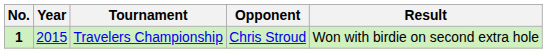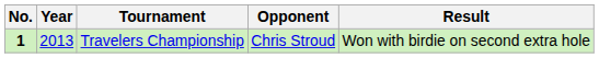Travelers Championship | Year: 2015 -> 2013
